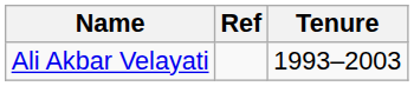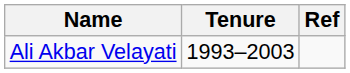columns swapped: Tenure <-> Ref
